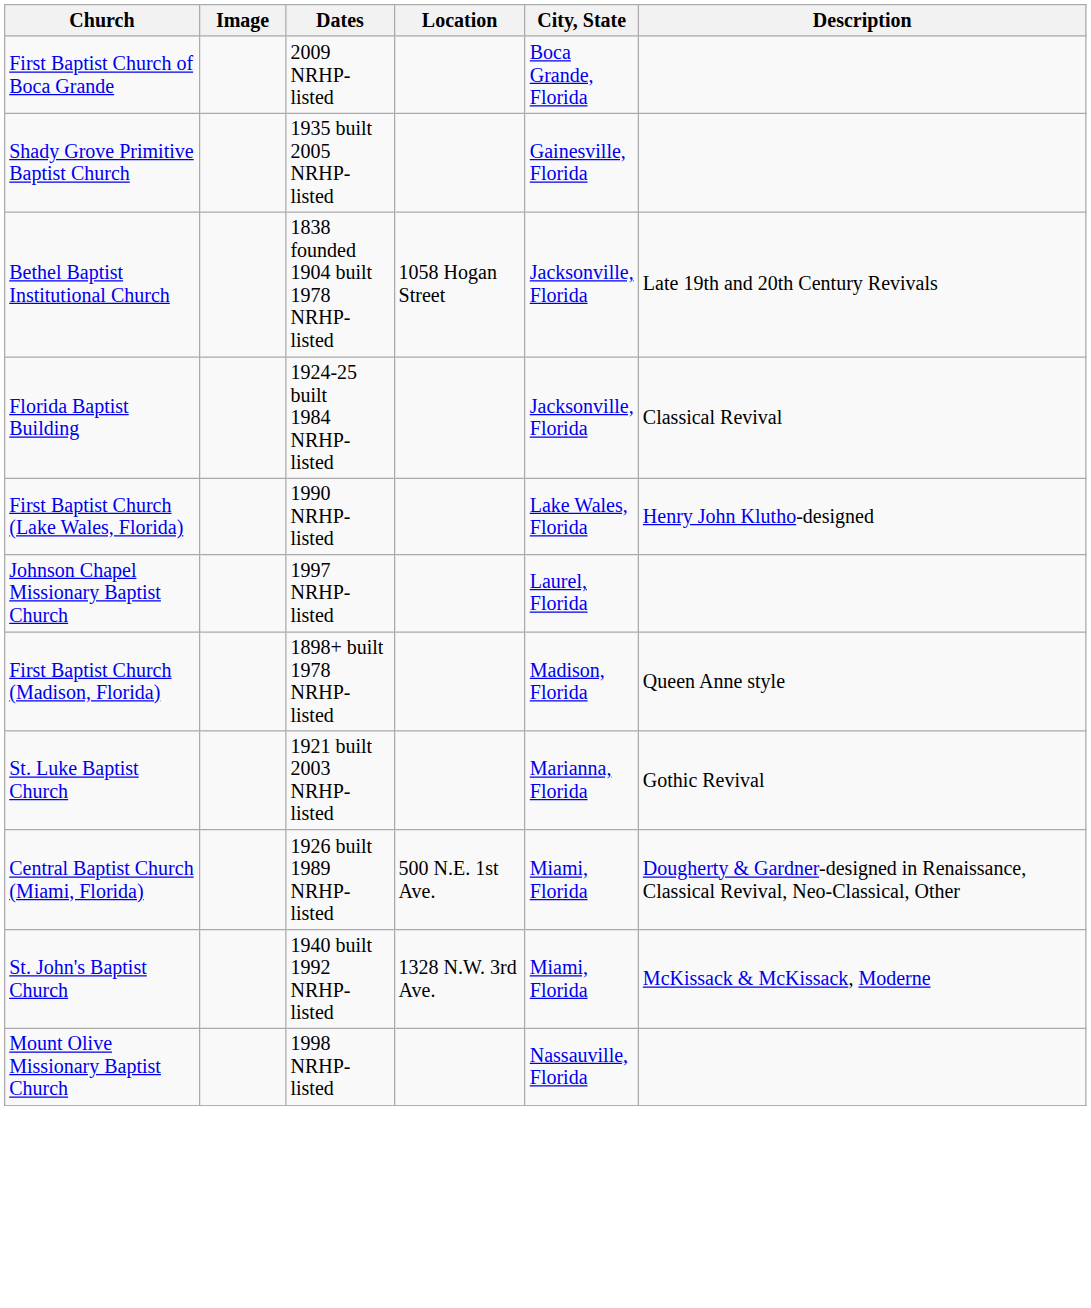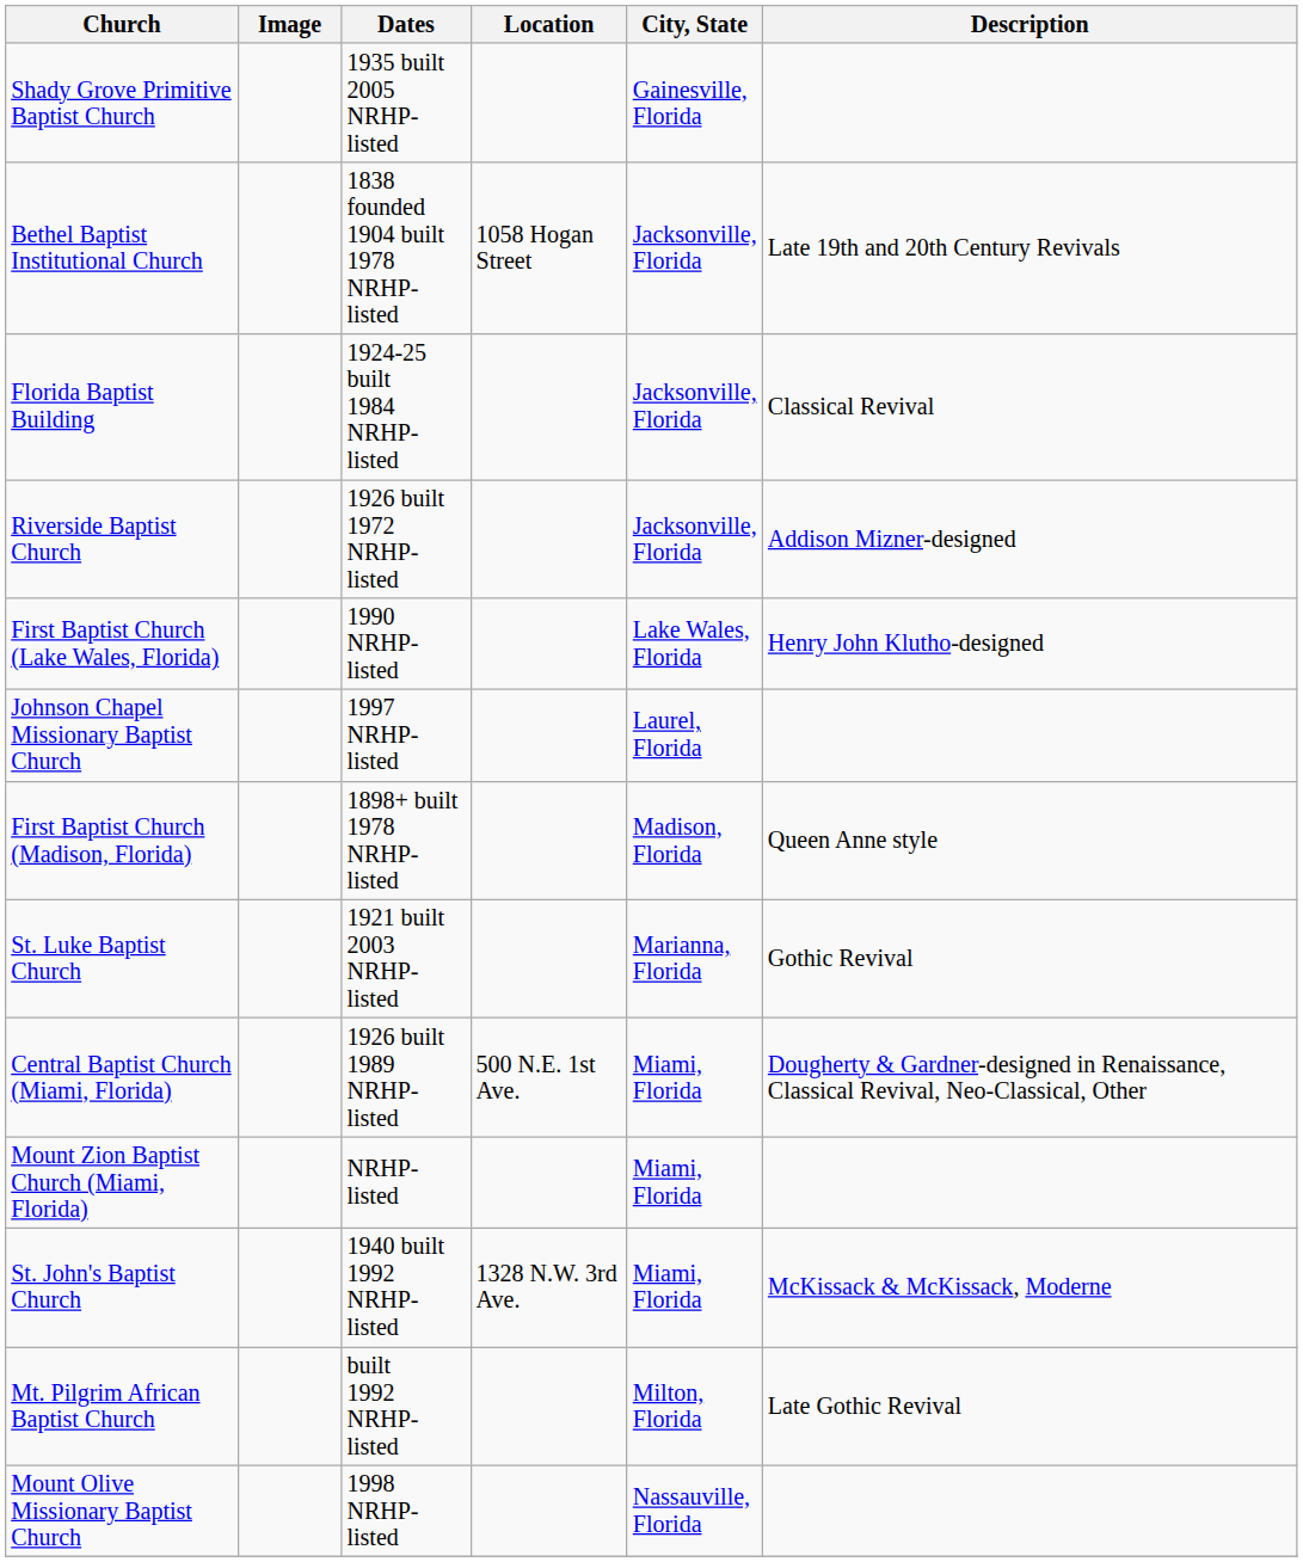- row: First Baptist Church of Boca Grande | 2009 NRHP-listed | Boca Grande, Florida
+ row: Riverside Baptist Church | 1926 built 1972 NRHP-listed | Jacksonville, Florida | Addison Mizner-designed
+ row: Mount Zion Baptist Church (Miami, Florida) | NRHP-listed | Miami, Florida
+ row: Mt. Pilgrim African Baptist Church | built 1992 NRHP-listed | Milton, Florida | Late Gothic Revival
